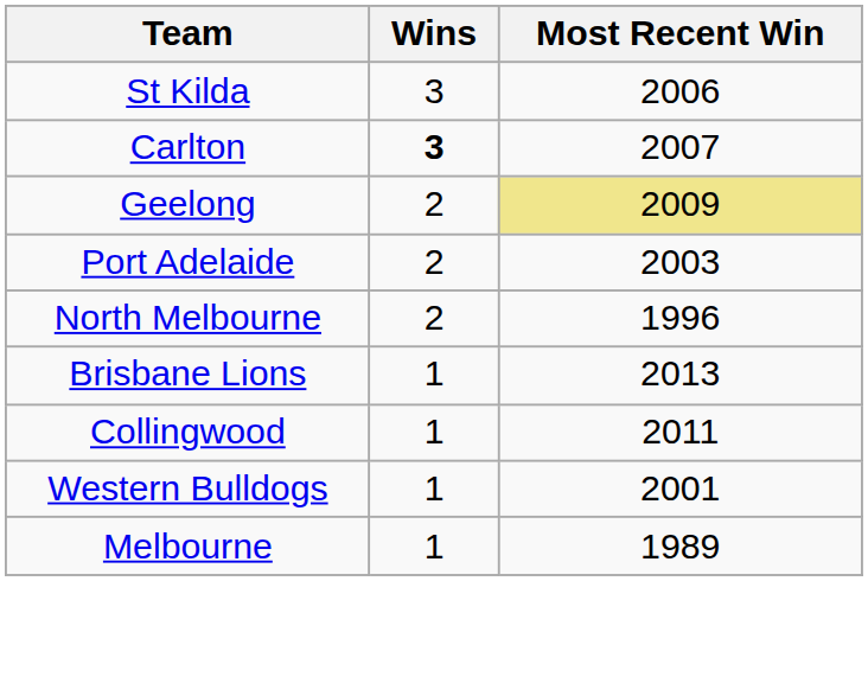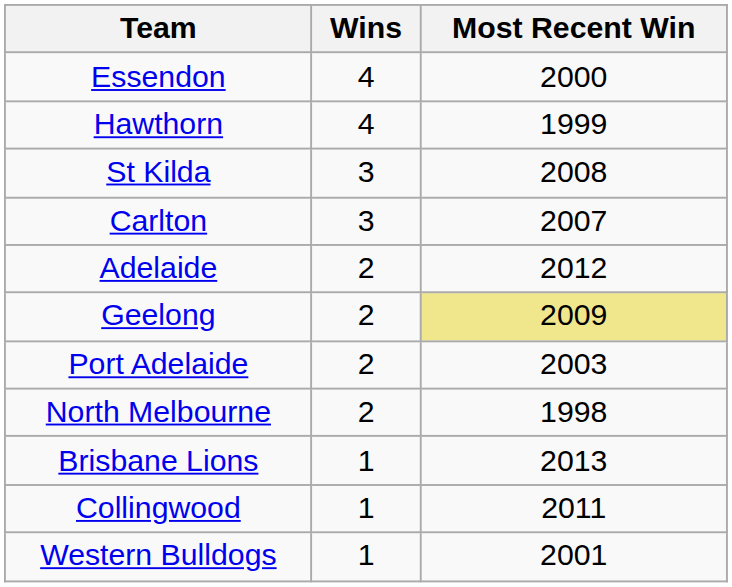+ row: Essendon | 4 | 2000
+ row: Hawthorn | 4 | 1999
St Kilda | Most Recent Win: 2006 -> 2008
Carlton | Wins: bold -> normal
+ row: Adelaide | 2 | 2012
North Melbourne | Most Recent Win: 1996 -> 1998
- row: Melbourne | 1 | 1989
